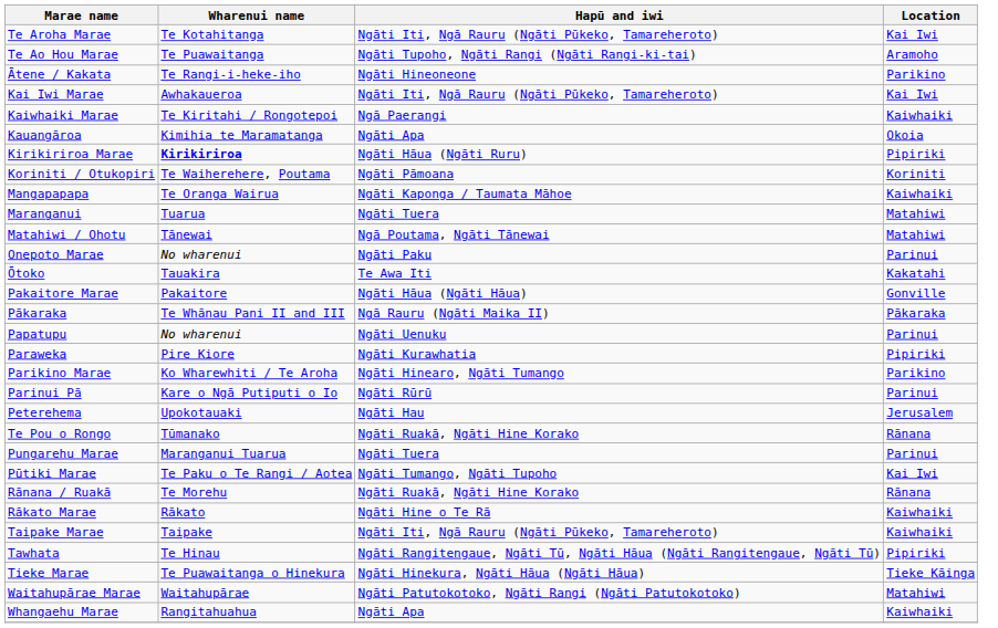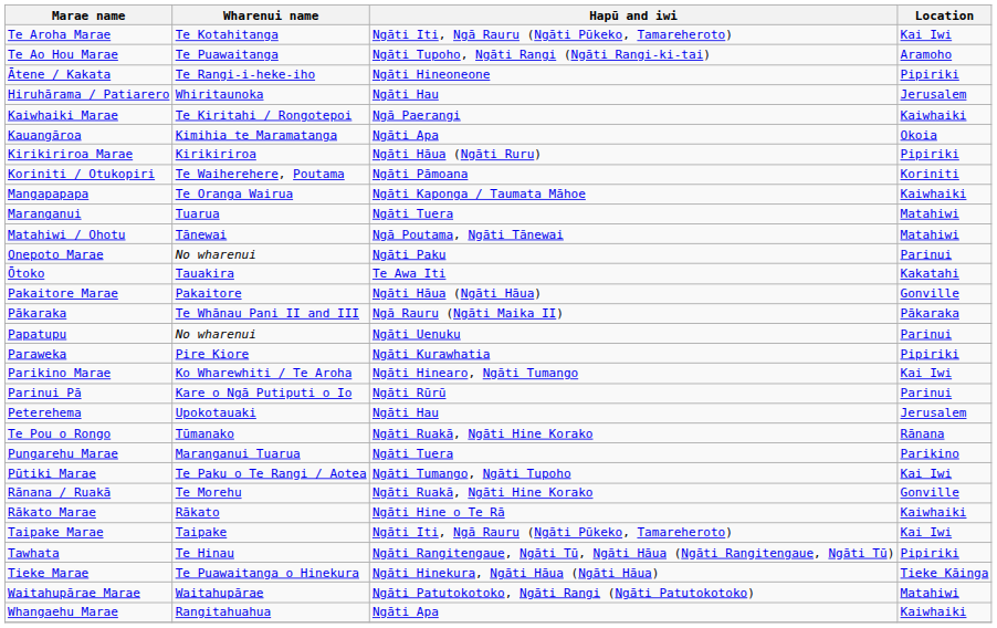Ātene / Kakata | Location: Parikino -> Pipiriki
+ row: Hiruhārama / Patiarero | Whiritaunoka | Ngāti Hau | Jerusalem
- row: Kai Iwi Marae | Awhakaueroa | Ngāti Iti, Ngā Rauru (Ngāti Pūkeko, Tamareheroto) | Kai Iwi
Kirikiriroa Marae | Wharenui name: bold -> normal
Parikino Marae | Location: Parikino -> Kai Iwi
Pungarehu Marae | Location: Parinui -> Parikino
Rānana / Ruakā | Location: Rānana -> Gonville
Taipake Marae | Location: Kaiwhaiki -> Kai Iwi
